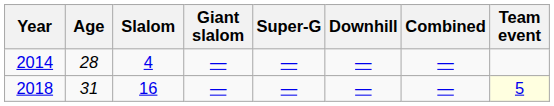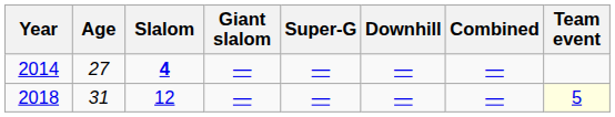2014 | Age: 28 -> 27
2014 | Slalom: normal -> bold
2018 | Slalom: 16 -> 12
